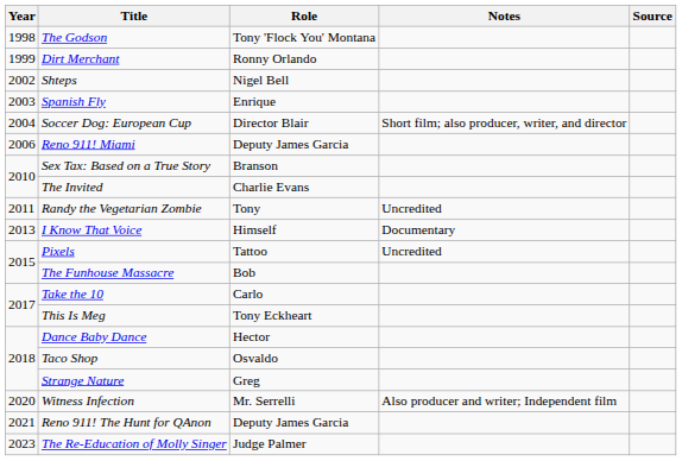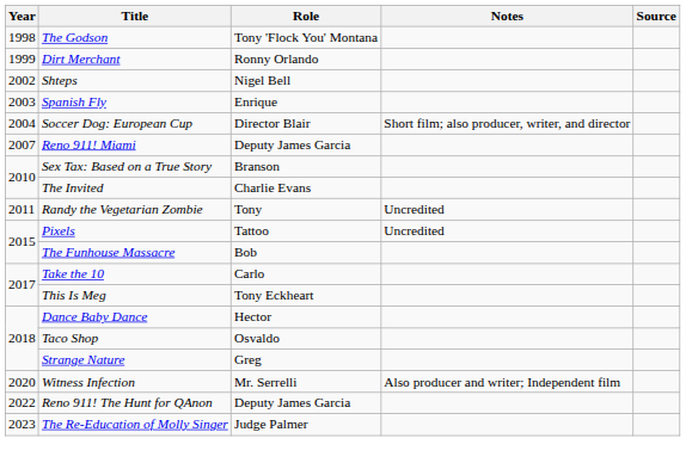Reno 911! Miami | Year: 2006 -> 2007
- row: 2013 | I Know That Voice | Himself | Documentary
Reno 911! The Hunt for QAnon | Year: 2021 -> 2022
